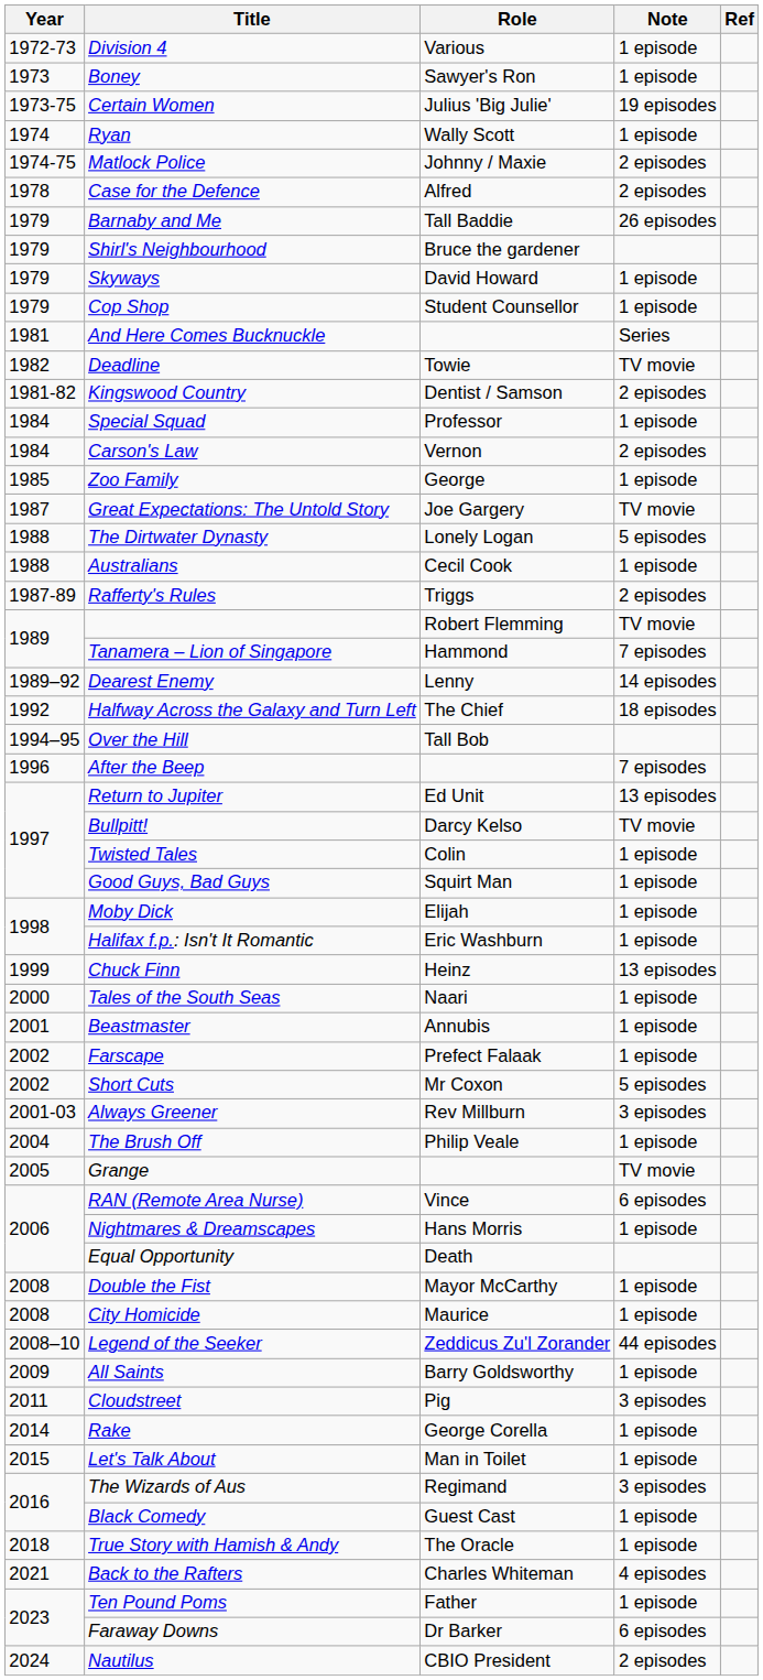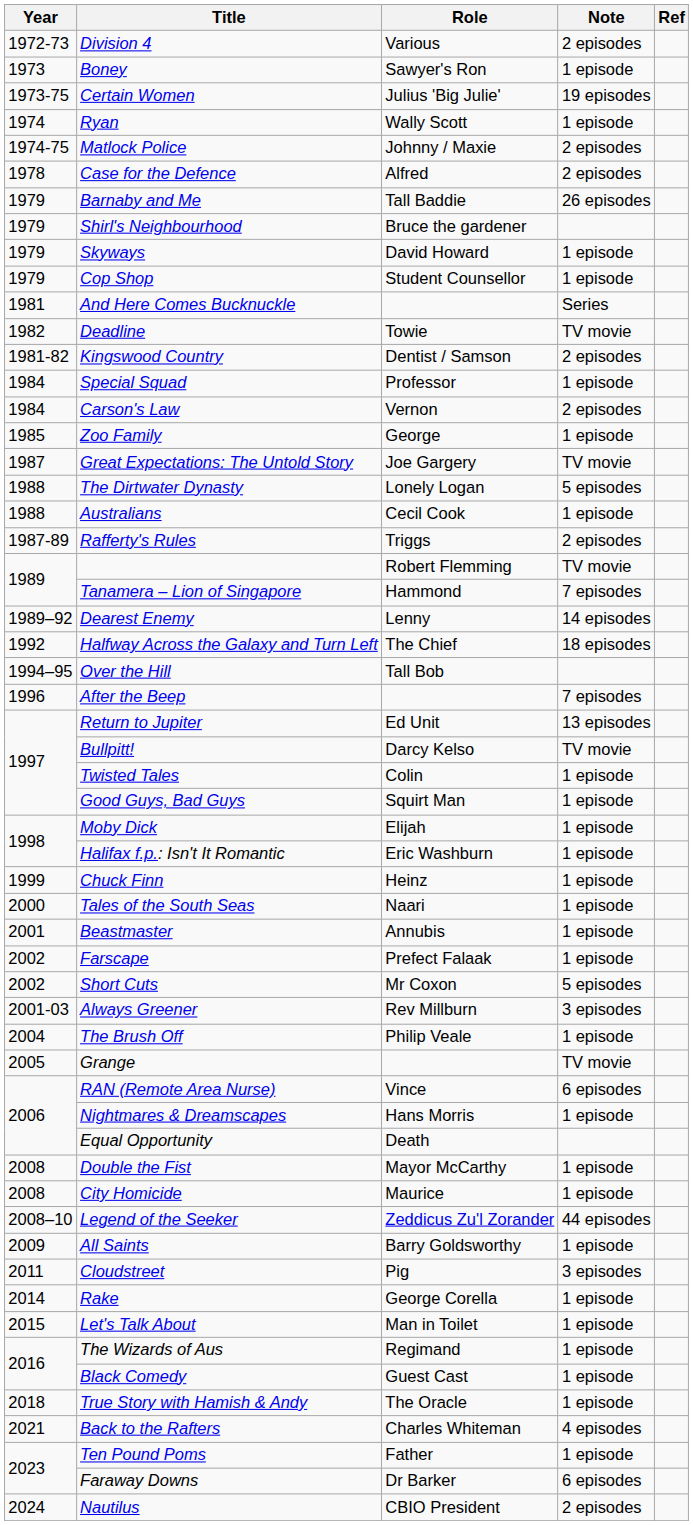Division 4 | Note: 1 episode -> 2 episodes
Chuck Finn | Note: 13 episodes -> 1 episode
The Wizards of Aus | Note: 3 episodes -> 1 episode
